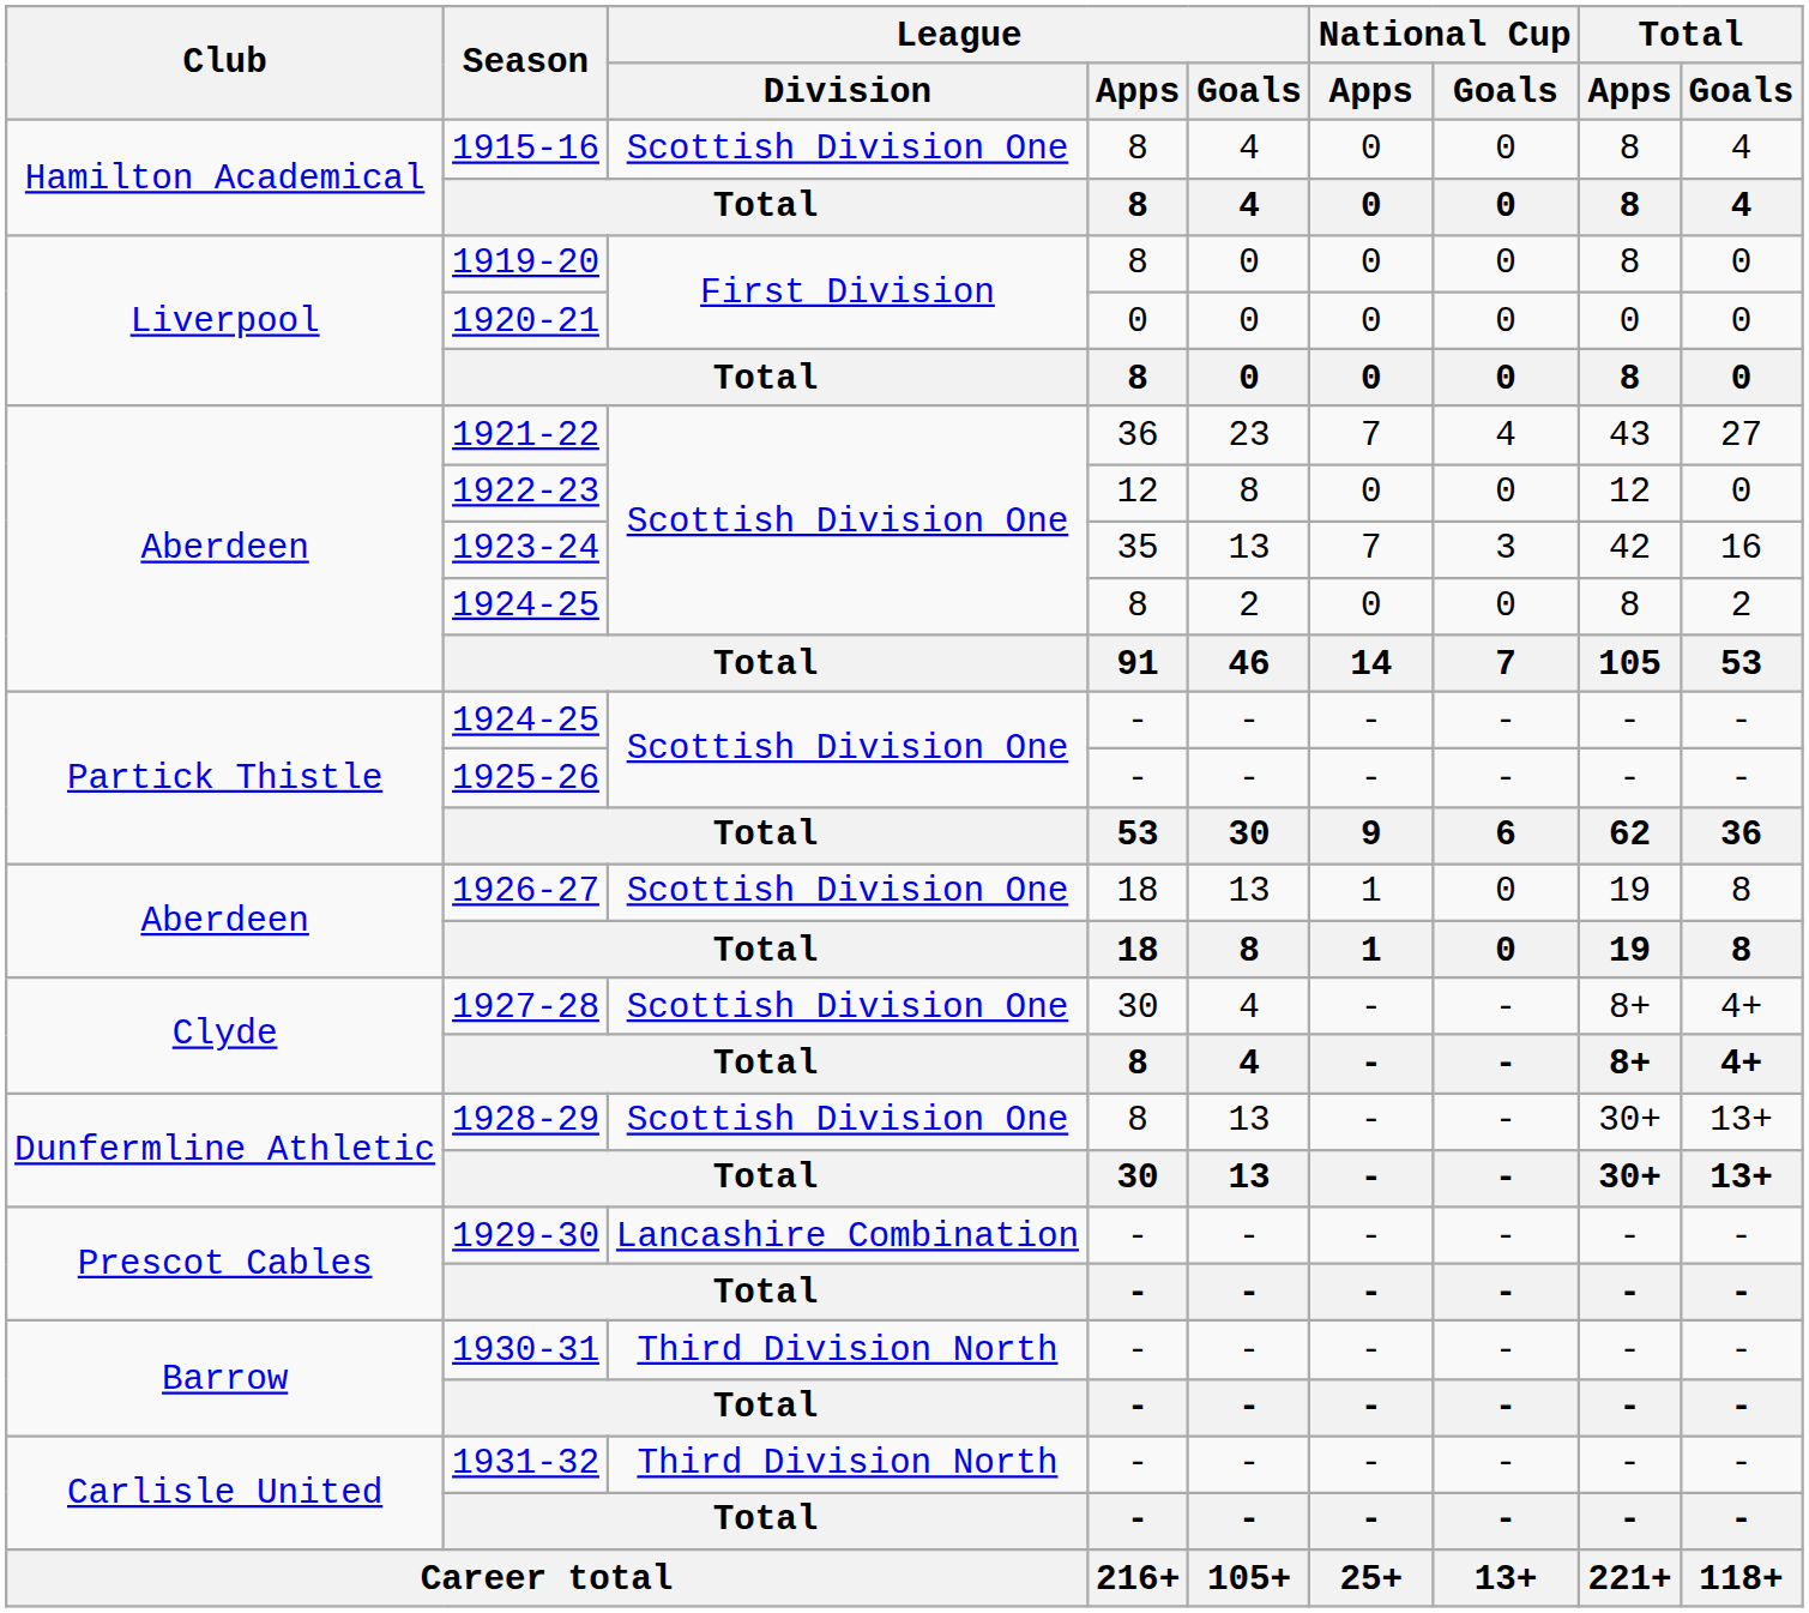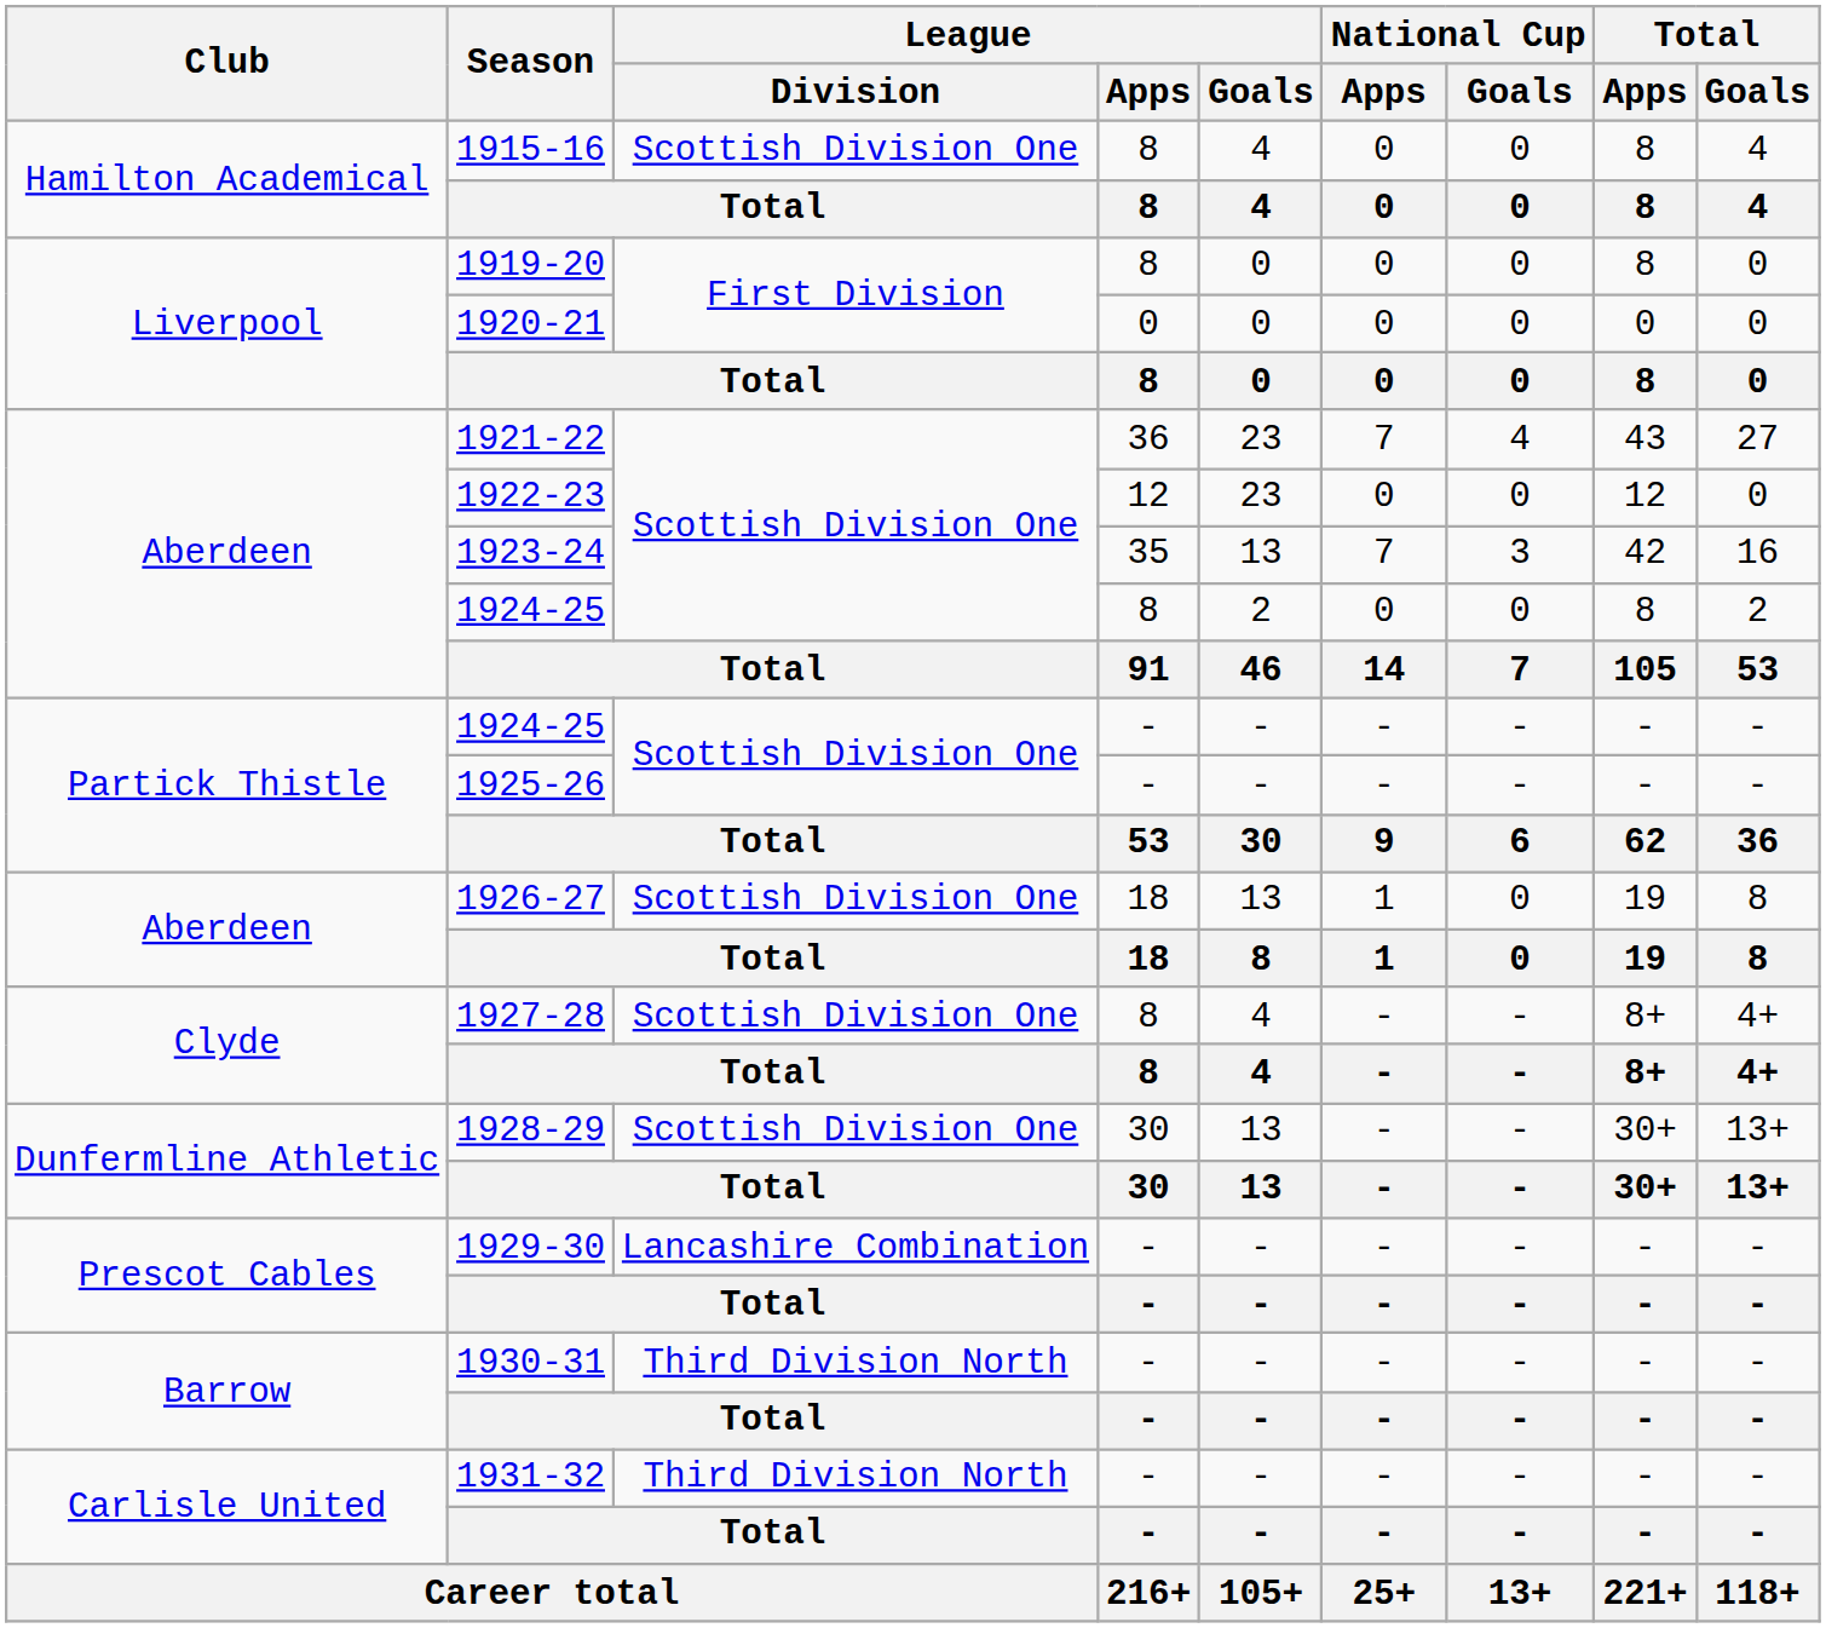1922-23 | League / Goals: 8 -> 23
1927-28 | League / Apps: 30 -> 8
1928-29 | League / Apps: 8 -> 30
